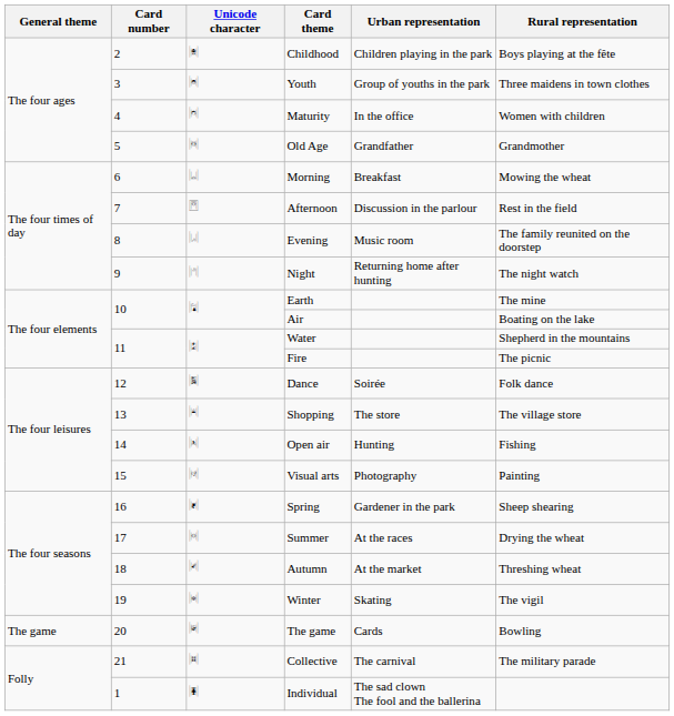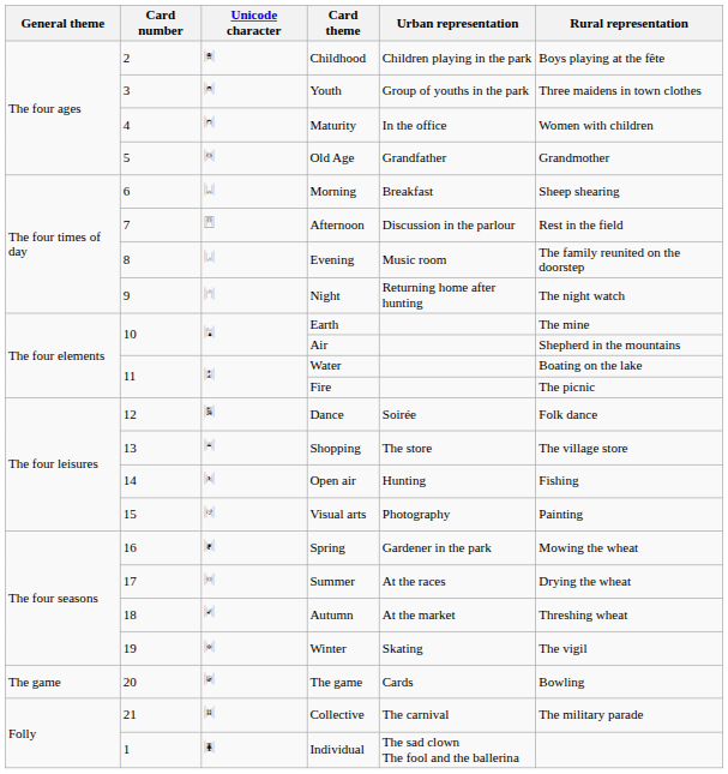Morning | Rural representation: Mowing the wheat -> Sheep shearing
Air | Rural representation: Boating on the lake -> Shepherd in the mountains
Water | Rural representation: Shepherd in the mountains -> Boating on the lake
Spring | Rural representation: Sheep shearing -> Mowing the wheat
